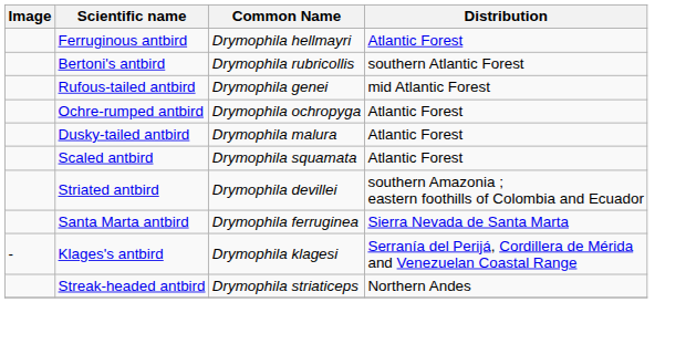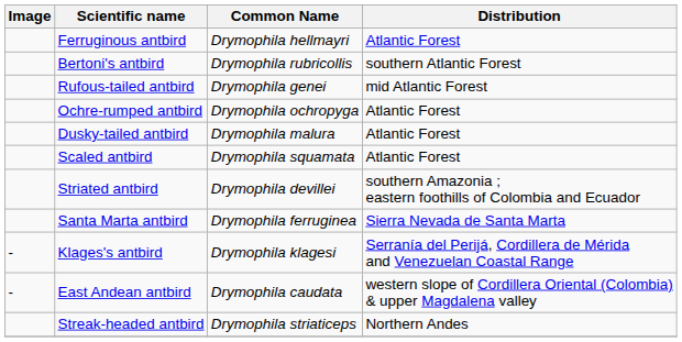+ row: - | East Andean antbird | Drymophila caudata | western slope of Cordillera Oriental (Colombia) & upper Magdalena valley
